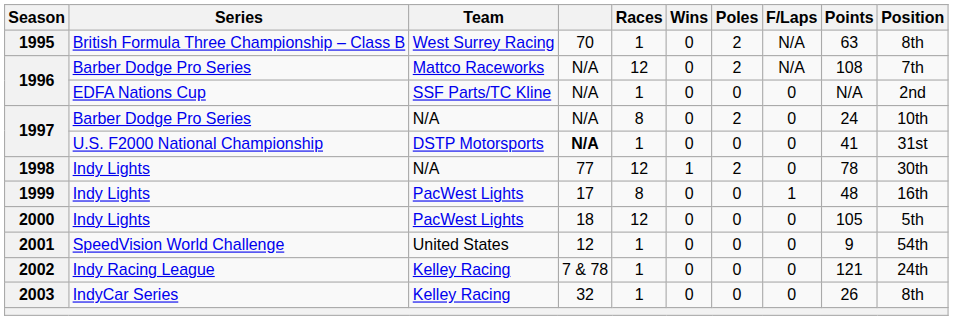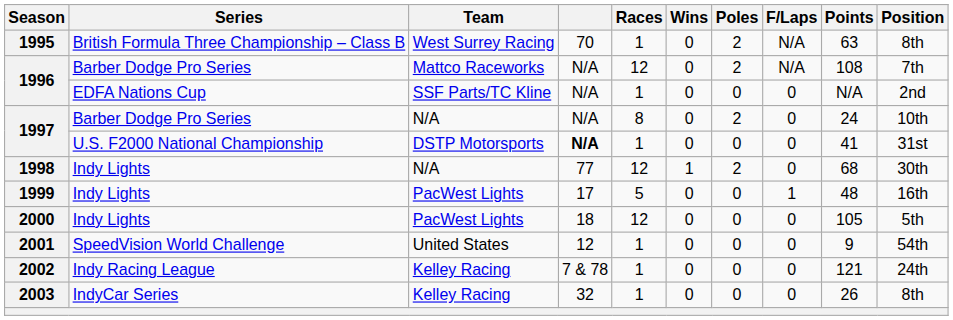1998 | Points: 78 -> 68
1999 | Races: 8 -> 5
